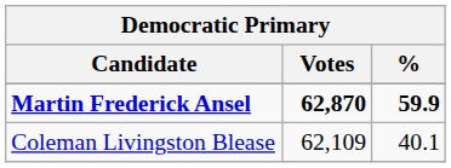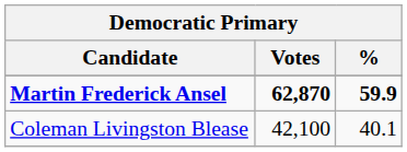Coleman Livingston Blease | Votes: 62,109 -> 42,100
